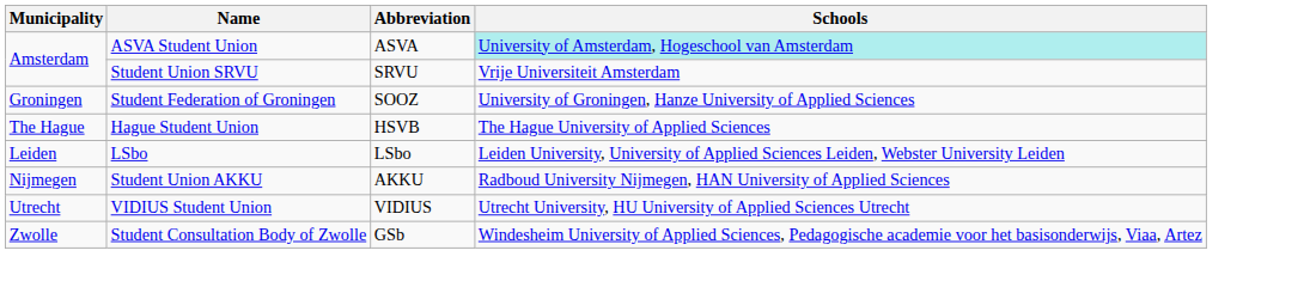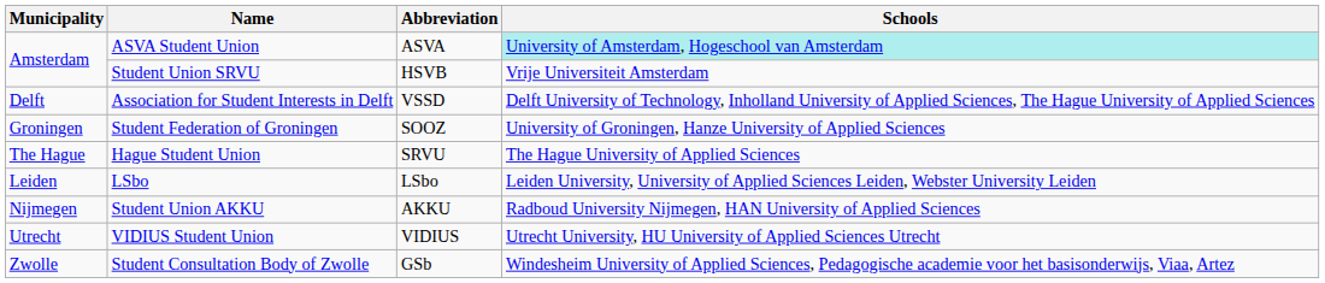Student Union SRVU | Abbreviation: SRVU -> HSVB
+ row: Delft | Association for Student Interests in Delft | VSSD | Delft University of Technology, Inholland University of Applied Sciences, The Hague University of Applied Sciences
Hague Student Union | Abbreviation: HSVB -> SRVU
